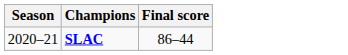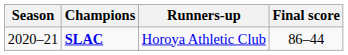+ column: Runners-up | Horoya Athletic Club
